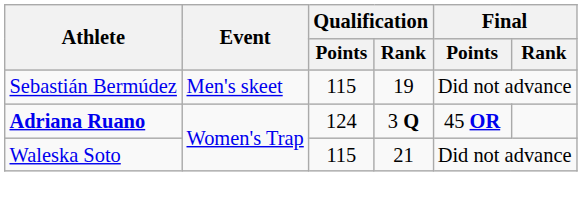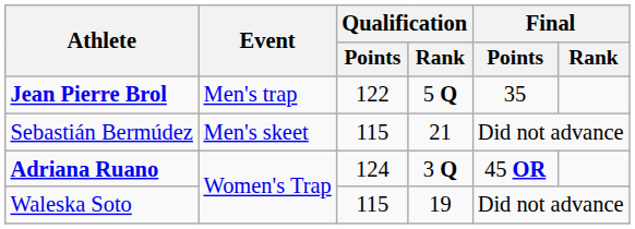+ row: Jean Pierre Brol | Men's trap | 122 | 5 Q | 35
Sebastián Bermúdez | Qualification / Rank: 19 -> 21
Waleska Soto | Qualification / Rank: 21 -> 19
